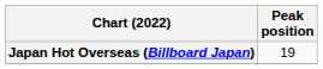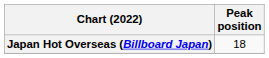Japan Hot Overseas (Billboard Japan) | Peak position: 19 -> 18
